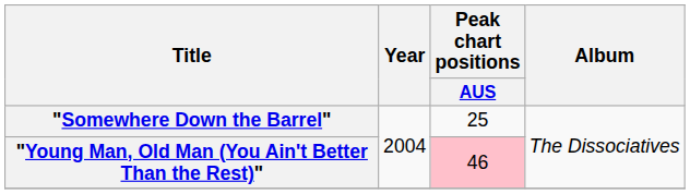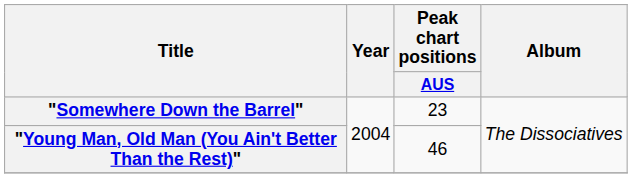"Somewhere Down the Barrel" | Peak chart positions / AUS: 25 -> 23
"Young Man, Old Man (You Ain't Better Than the Rest)" | Peak chart positions / AUS: pink background -> no background
